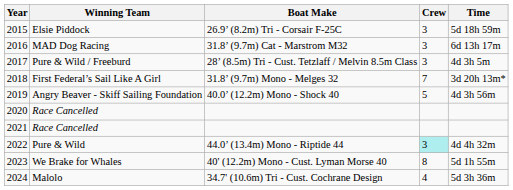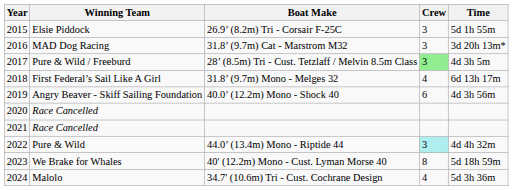Elsie Piddock | Time: 5d 18h 59m -> 5d 1h 55m
MAD Dog Racing | Time: 6d 13h 17m -> 3d 20h 13m*
Pure & Wild / Freeburd | Crew: no background -> lightgreen background
First Federal’s Sail Like A Girl | Crew: 7 -> 4
First Federal’s Sail Like A Girl | Time: 3d 20h 13m* -> 6d 13h 17m
Angry Beaver - Skiff Sailing Foundation | Crew: 5 -> 6
We Brake for Whales | Time: 5d 1h 55m -> 5d 18h 59m
